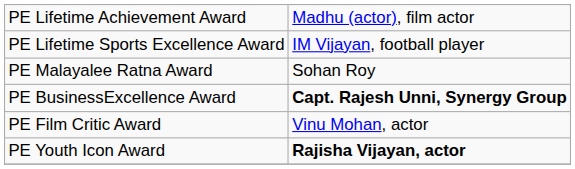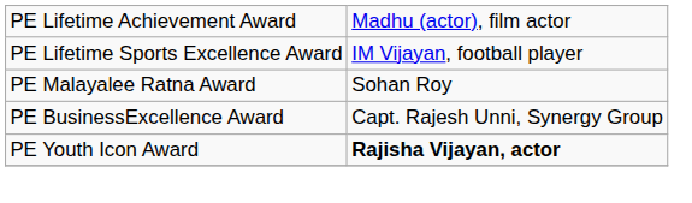PE BusinessExcellence Award | column 2: bold -> normal
- row: PE Film Critic Award | Vinu Mohan, actor
